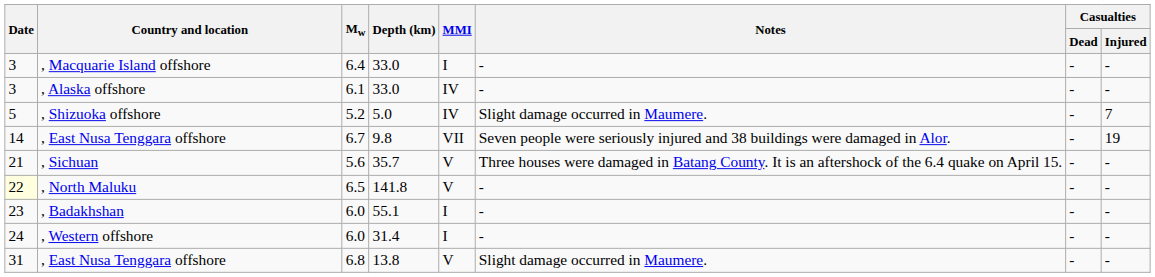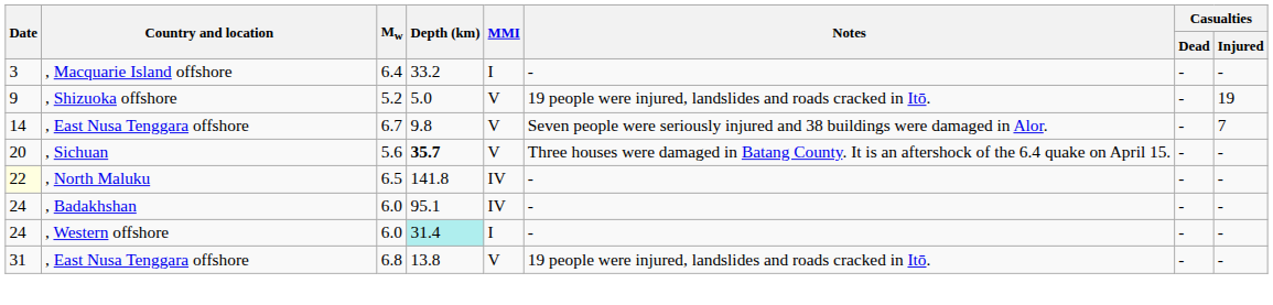, Macquarie Island offshore | Depth (km): 33.0 -> 33.2
- row: 3 | , Alaska offshore | 6.1 | 33.0 | IV | - | - | -
, Shizuoka offshore | Date: 5 -> 9
, Shizuoka offshore | MMI: IV -> V
, Shizuoka offshore | Notes: Slight damage occurred in Maumere. -> 19 people were injured, landslides and roads cracked in Itō.
, Shizuoka offshore | Casualties / Injured: 7 -> 19
, East Nusa Tenggara offshore / 6.7 | MMI: VII -> V
, East Nusa Tenggara offshore / 6.7 | Casualties / Injured: 19 -> 7
, Sichuan | Date: 21 -> 20
, Sichuan | Depth (km): normal -> bold
, North Maluku | MMI: V -> IV
, Badakhshan | Date: 23 -> 24
, Badakhshan | Depth (km): 55.1 -> 95.1
, Badakhshan | MMI: I -> IV
, Western offshore | Depth (km): no background -> paleturquoise background
, East Nusa Tenggara offshore / 6.8 | Notes: Slight damage occurred in Maumere. -> 19 people were injured, landslides and roads cracked in Itō.
